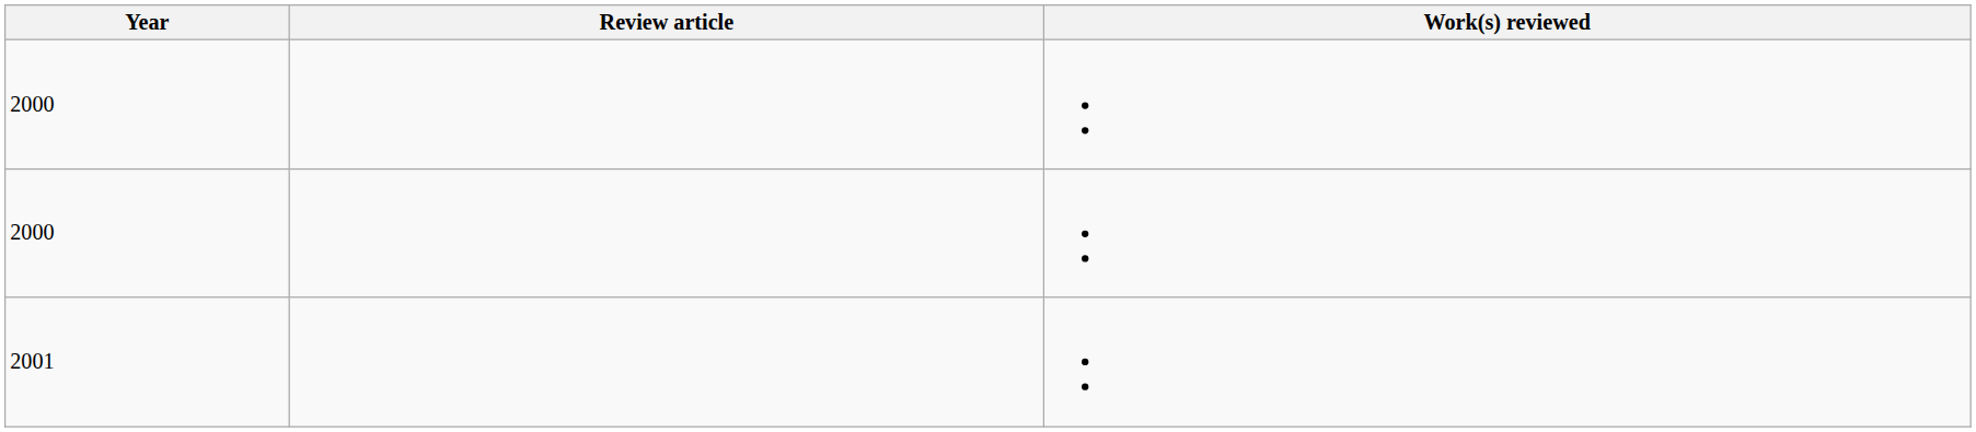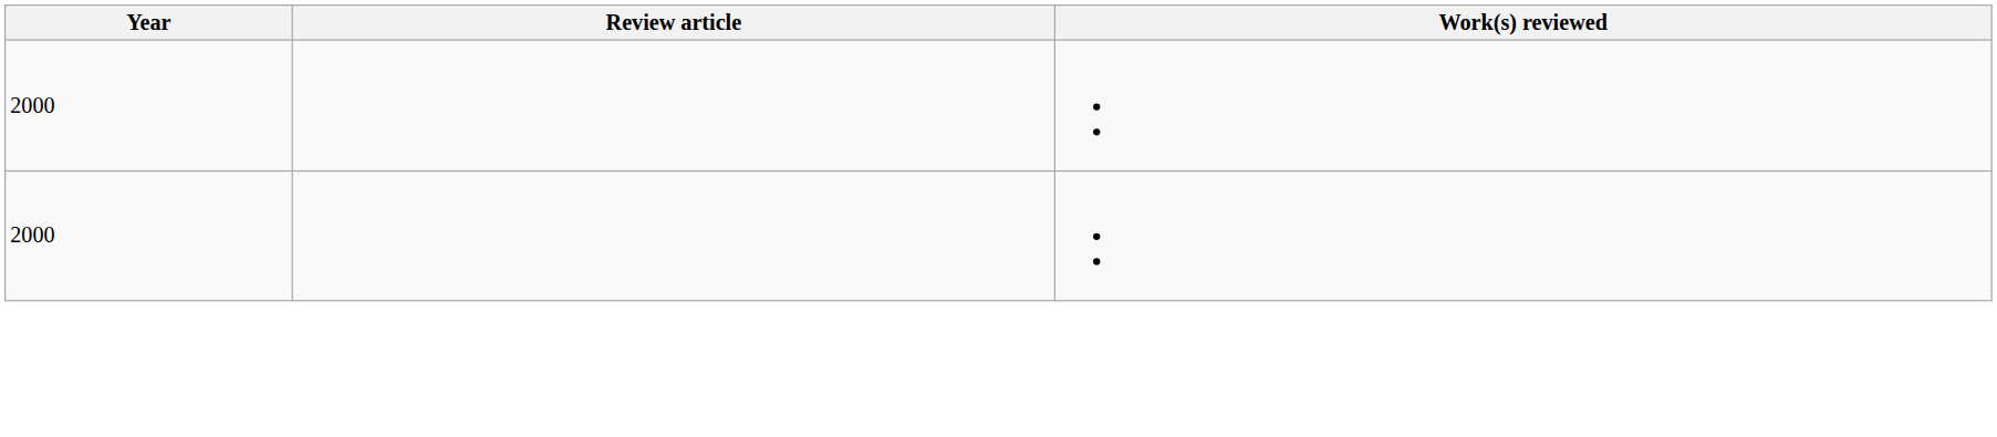- row: 2001
